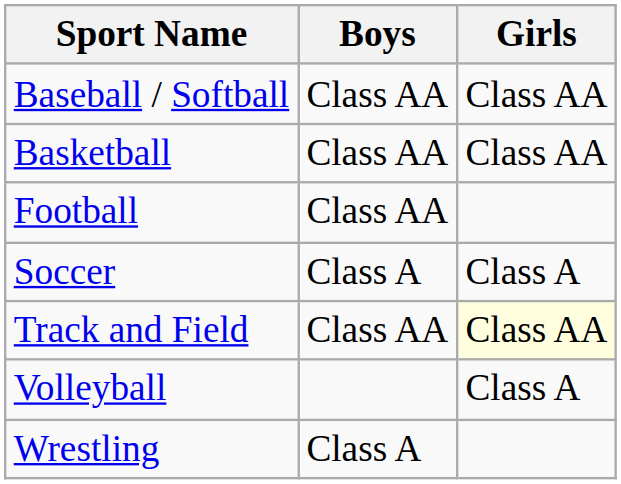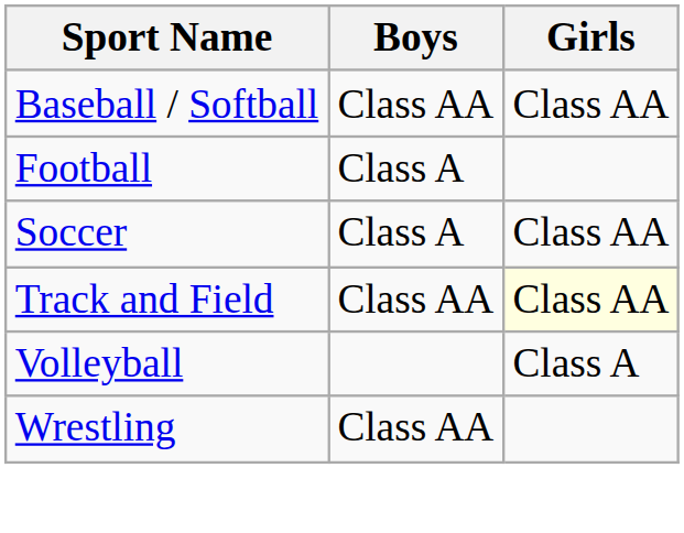- row: Basketball | Class AA | Class AA
Football | Boys: Class AA -> Class A
Soccer | Girls: Class A -> Class AA
Wrestling | Boys: Class A -> Class AA
